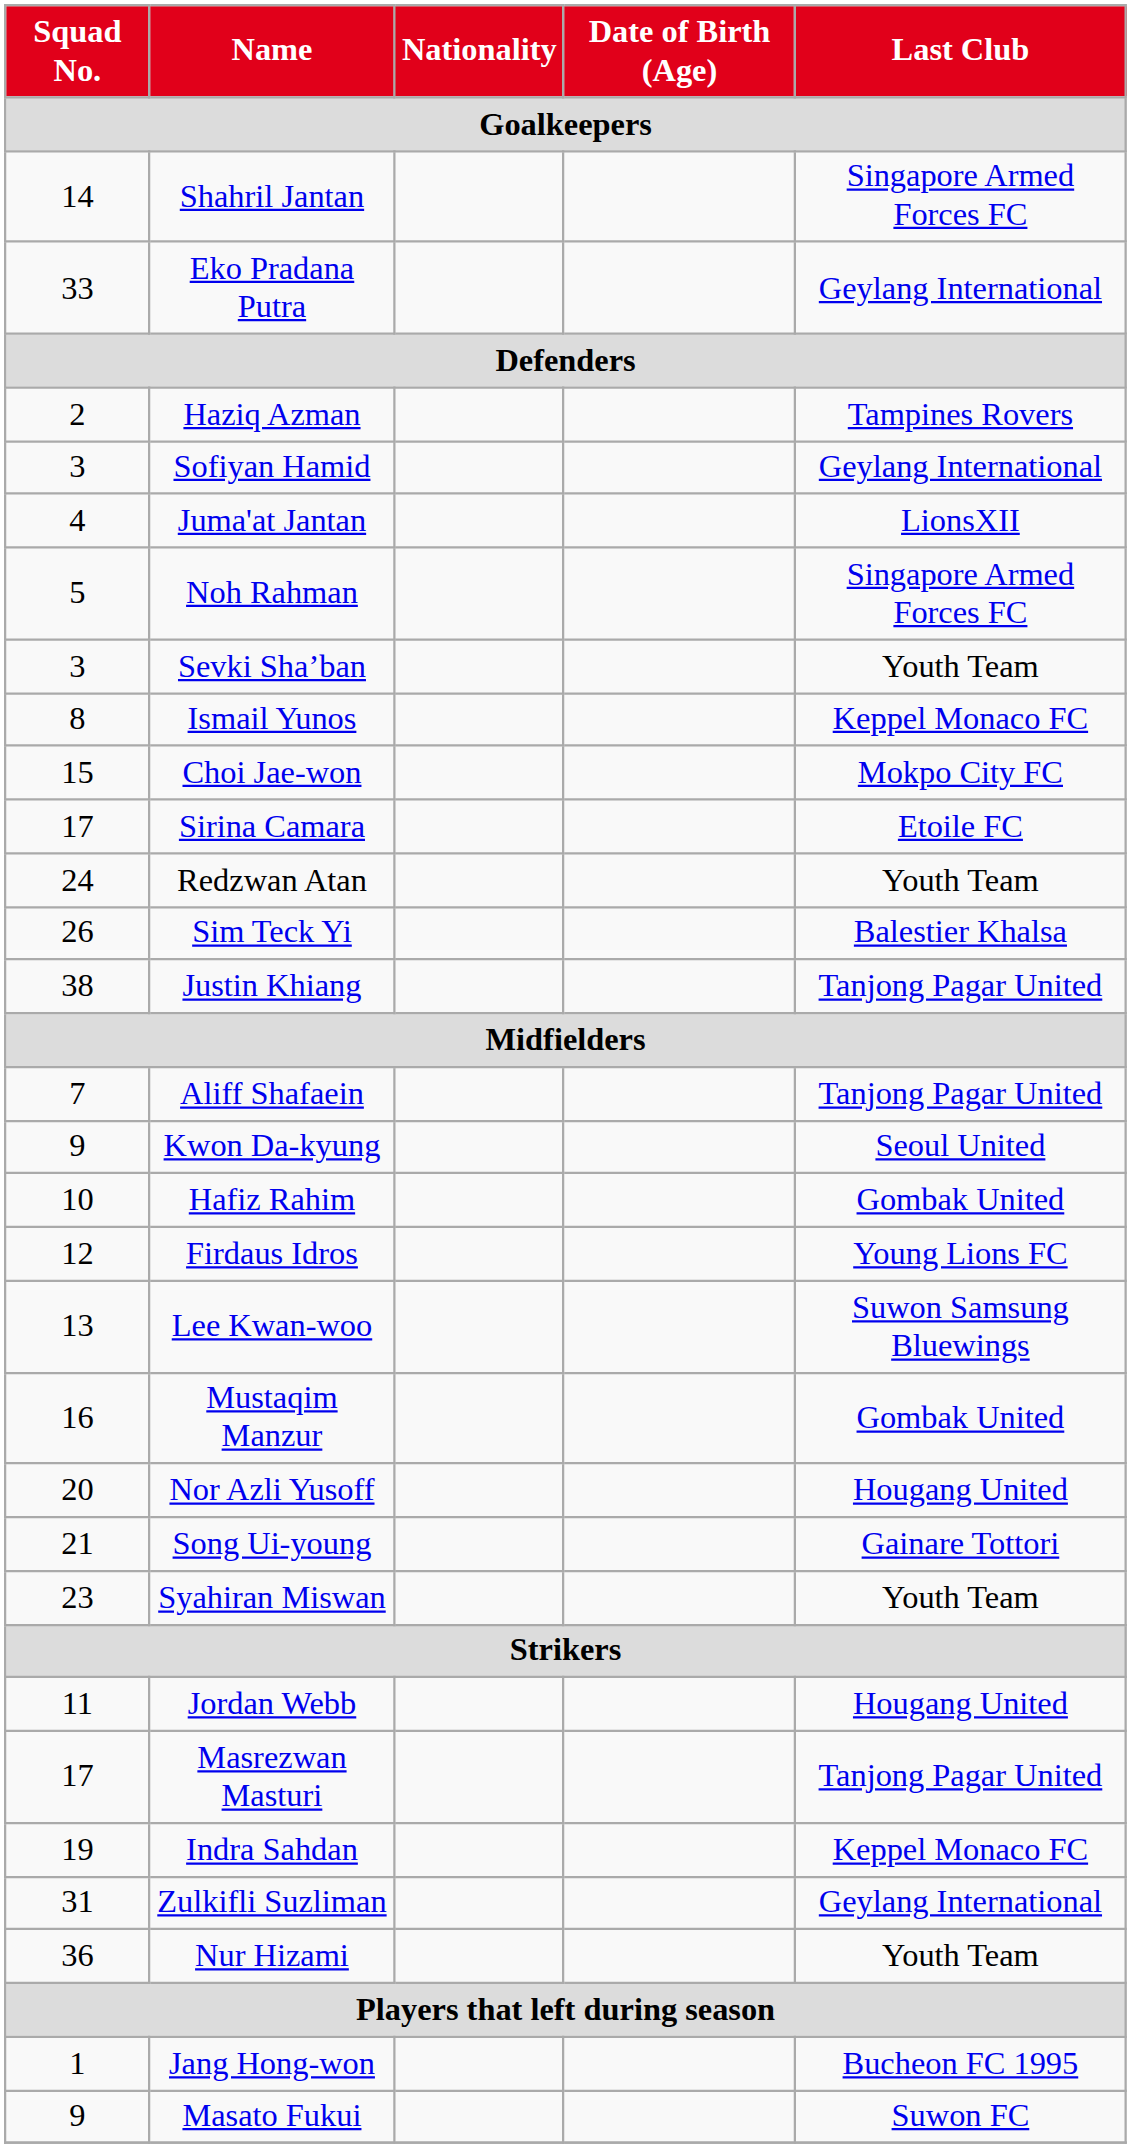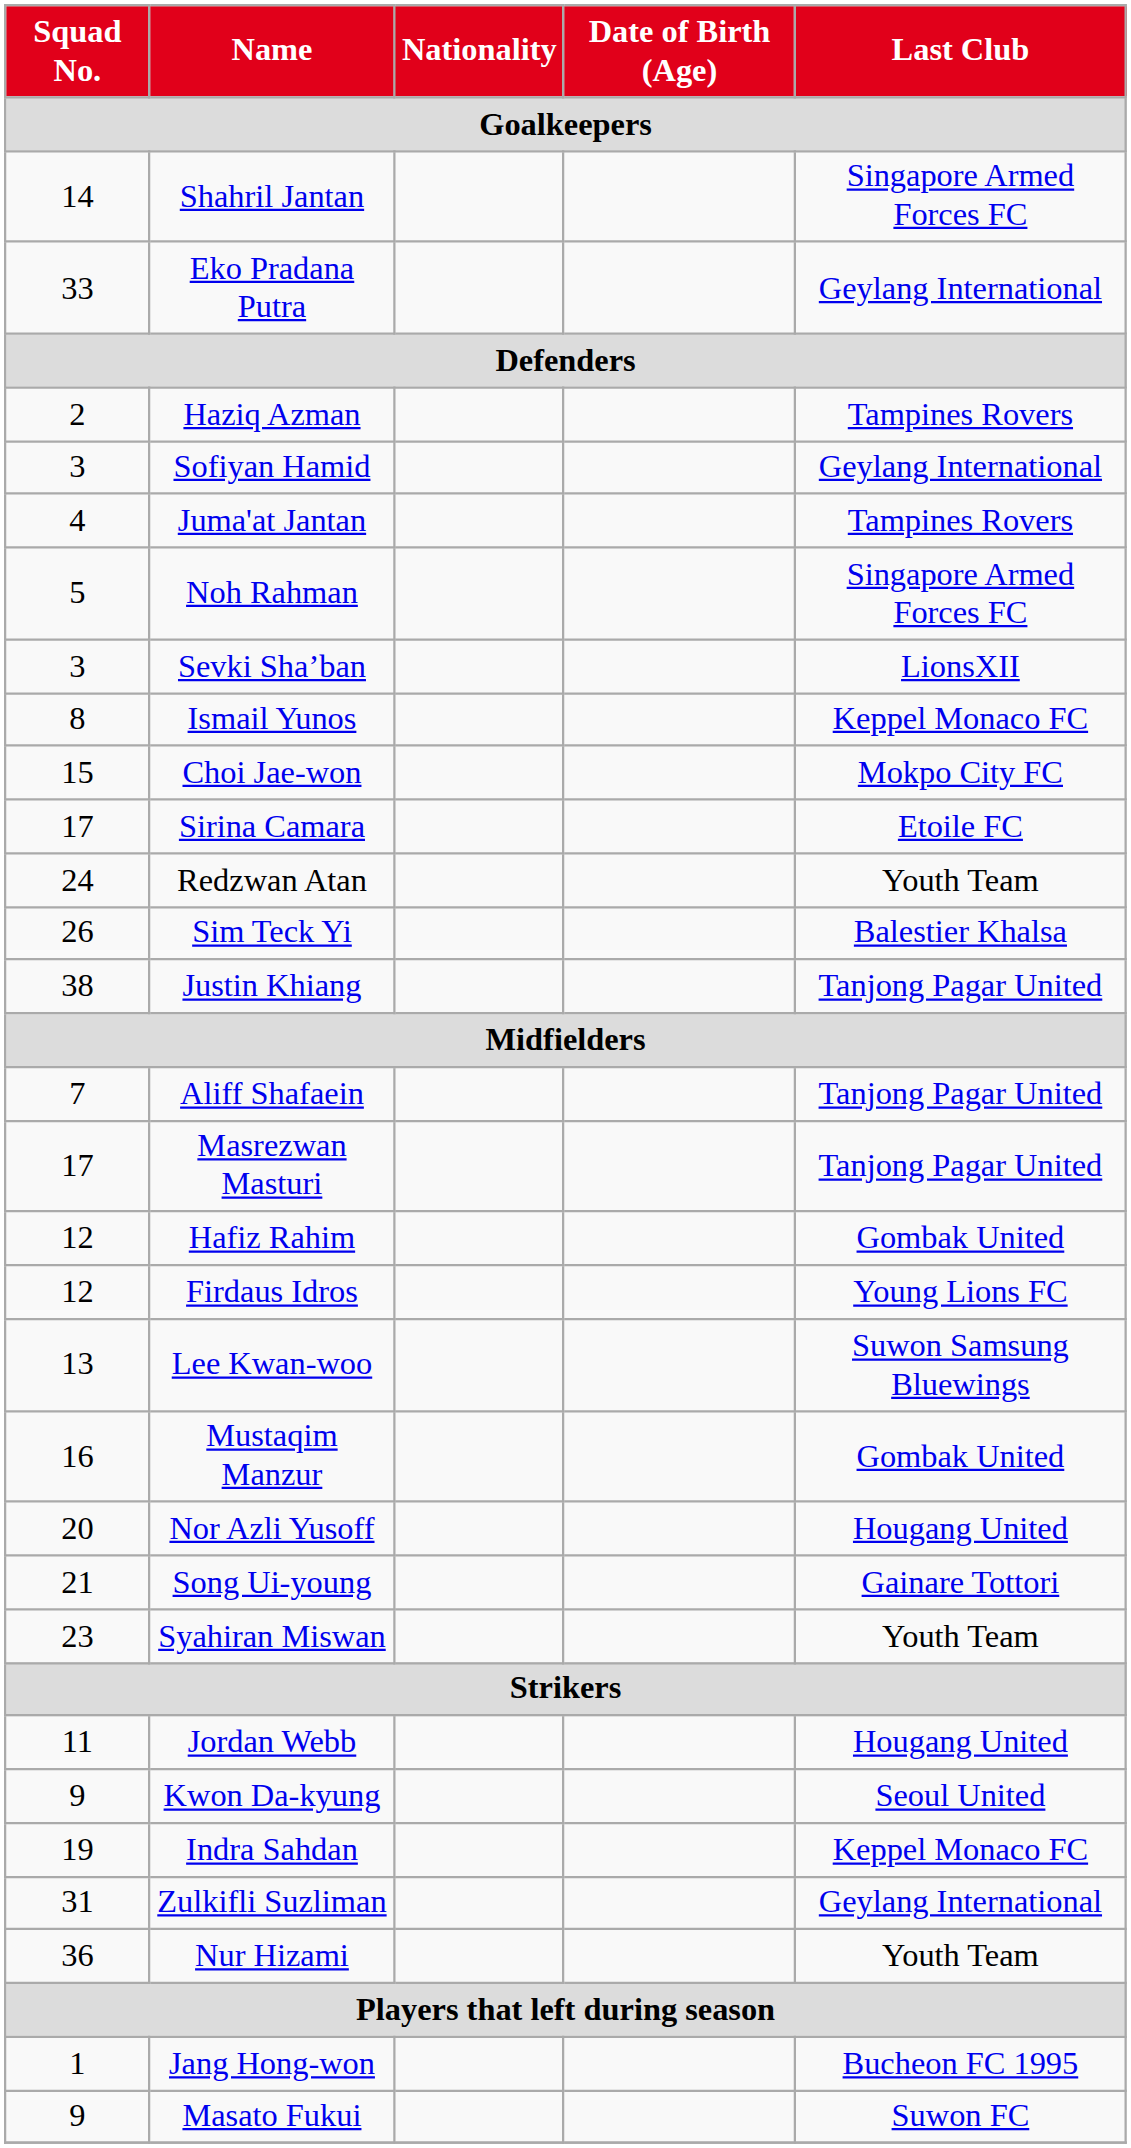Juma'at Jantan | Last Club: LionsXII -> Tampines Rovers
Sevki Sha’ban | Last Club: Youth Team -> LionsXII
rows swapped: Kwon Da-kyung <-> Masrezwan Masturi
Hafiz Rahim | Squad No.: 10 -> 12
